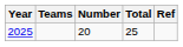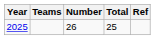2025 | Number: 20 -> 26
